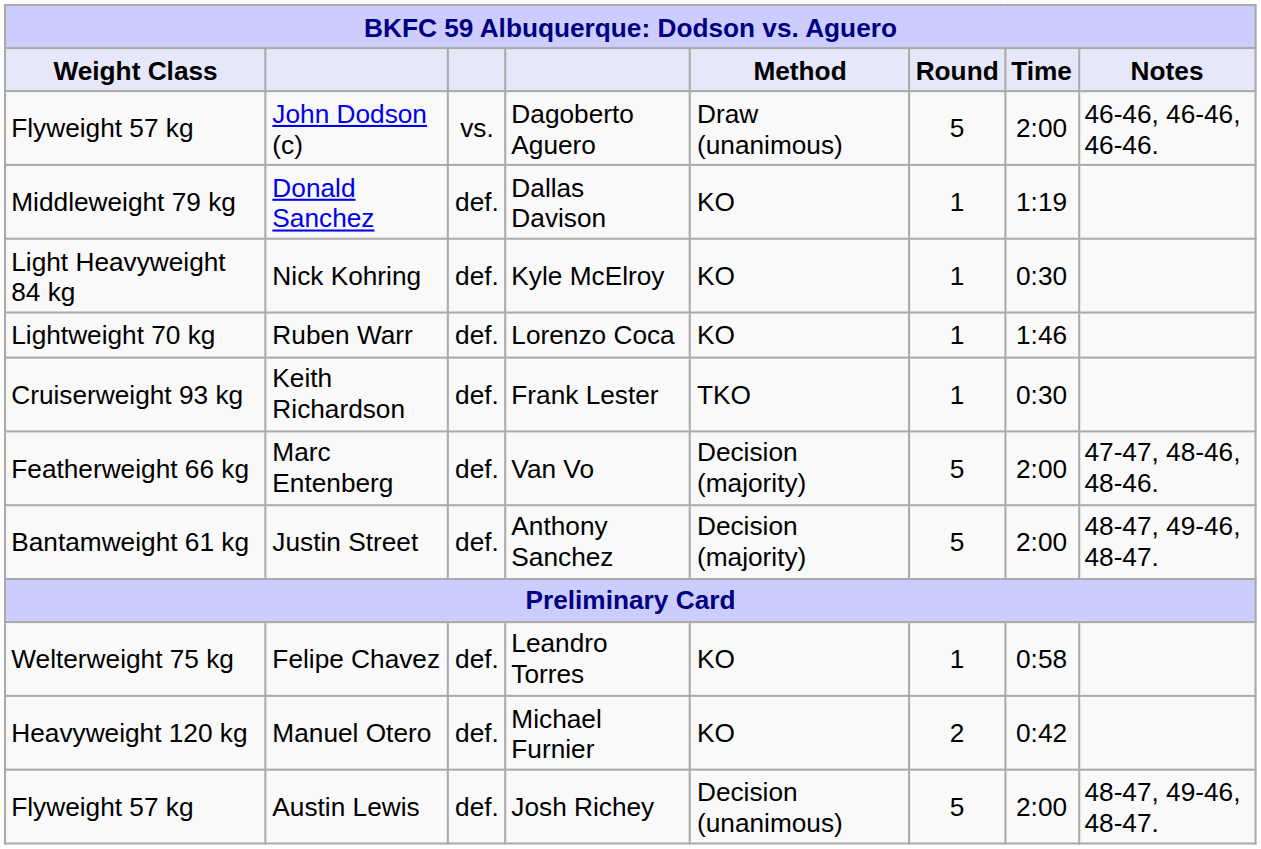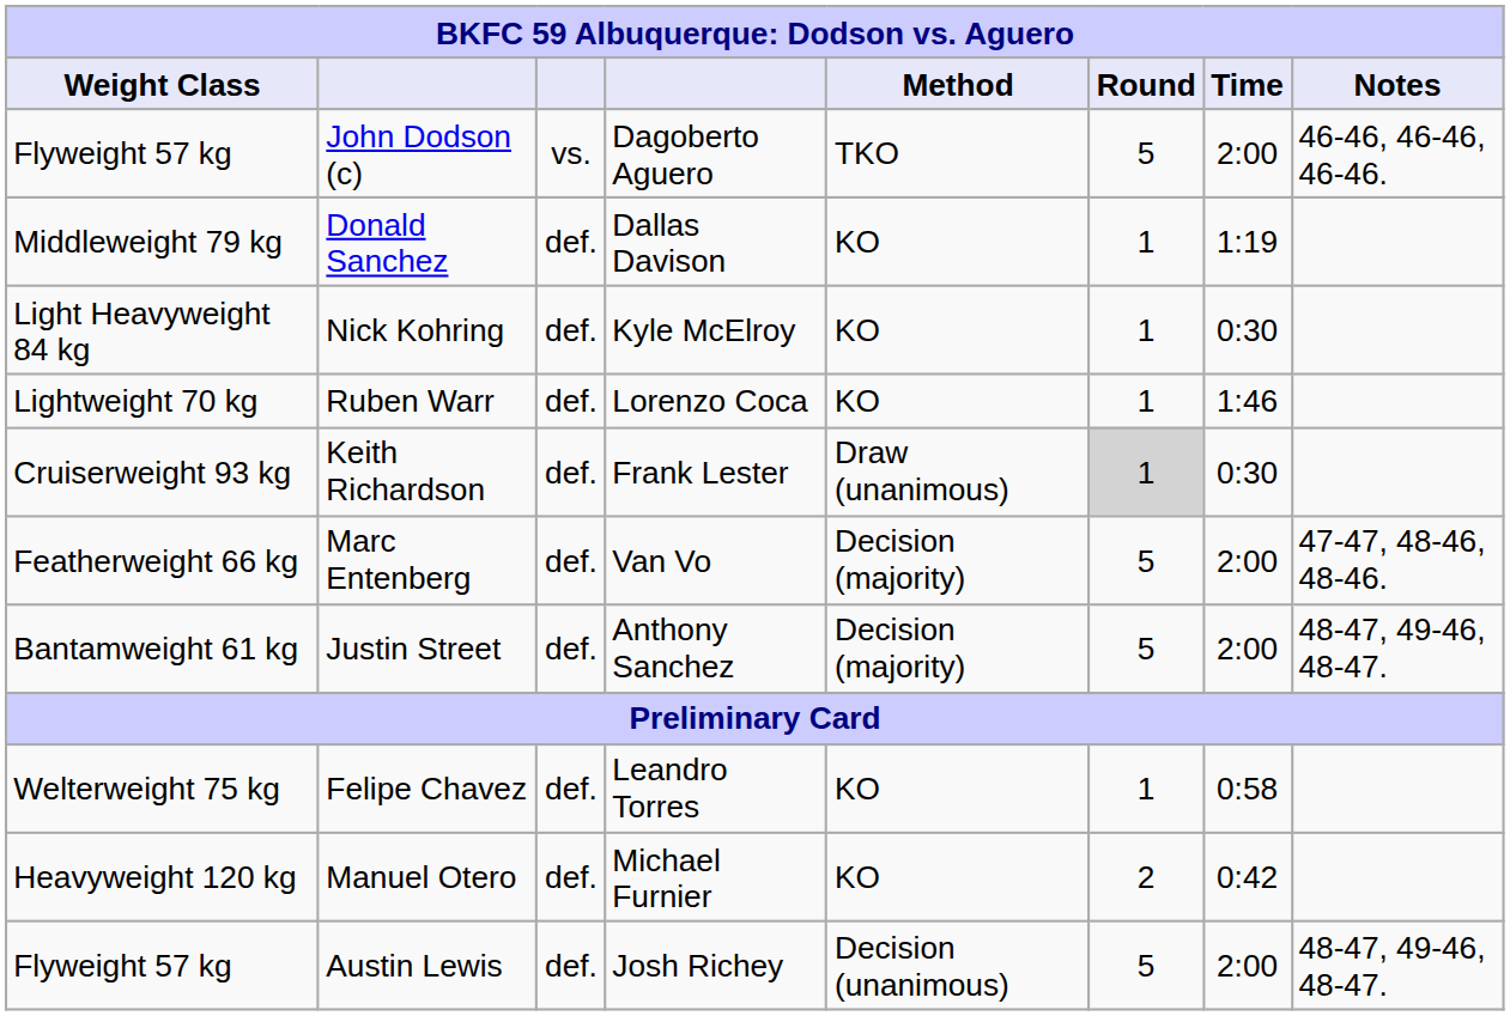John Dodson (c) | Method: Draw (unanimous) -> TKO
Keith Richardson | Method: TKO -> Draw (unanimous)
Keith Richardson | Round: no background -> lightgrey background
